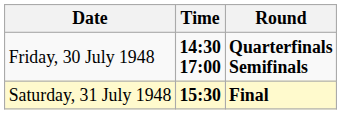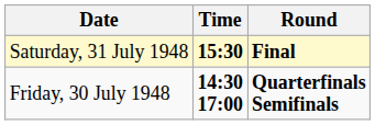rows swapped: Friday, 30 July 1948 <-> Saturday, 31 July 1948
